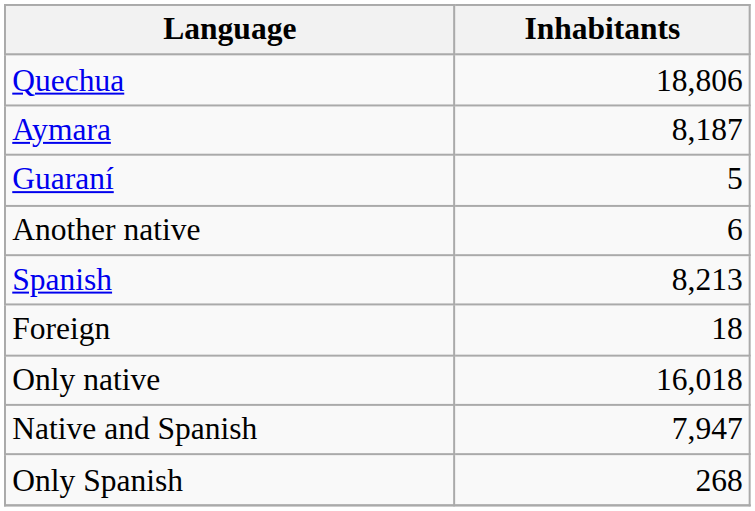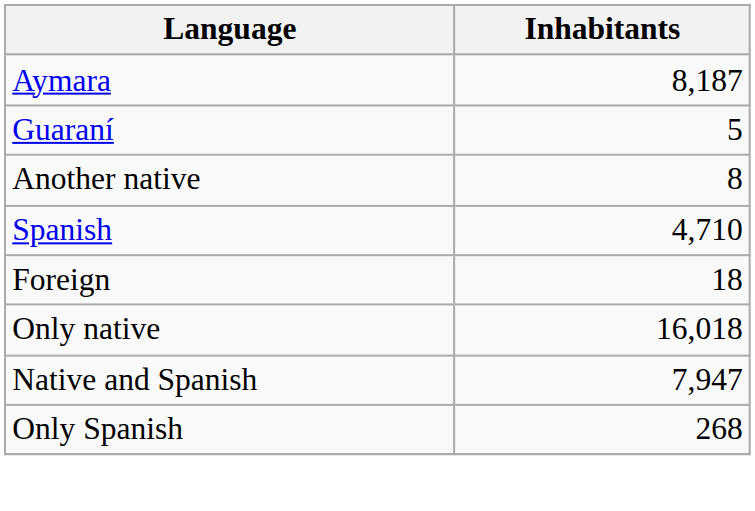- row: Quechua | 18,806
Another native | Inhabitants: 6 -> 8
Spanish | Inhabitants: 8,213 -> 4,710
